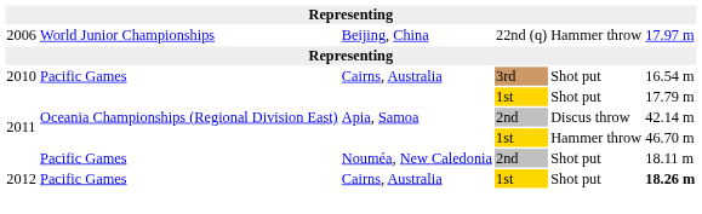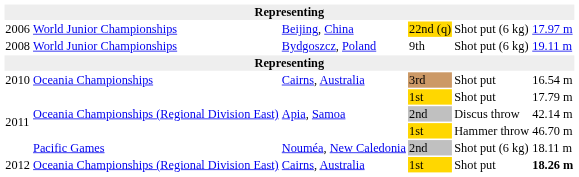2006 | column 4: no background -> gold background
2006 | column 5: Hammer throw -> Shot put (6 kg)
+ row: 2008 | World Junior Championships | Bydgoszcz, Poland | 9th | Shot put (6 kg) | 19.11 m
2010 | column 2: Pacific Games -> Oceania Championships
2011 / Nouméa, New Caledonia | column 5: Shot put -> Shot put (6 kg)
2012 | column 2: Pacific Games -> Oceania Championships (Regional Division East)
